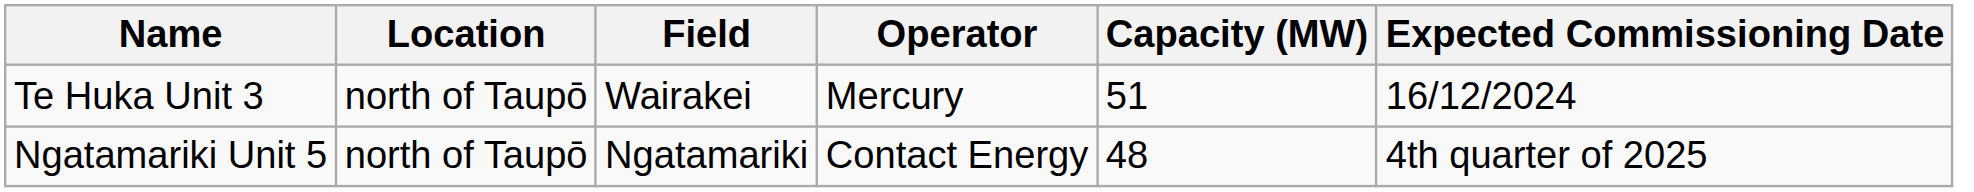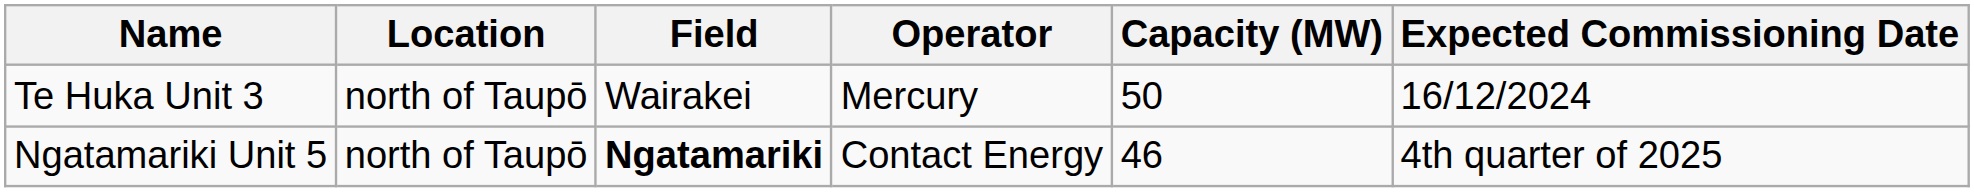Te Huka Unit 3 | Capacity (MW): 51 -> 50
Ngatamariki Unit 5 | Field: normal -> bold
Ngatamariki Unit 5 | Capacity (MW): 48 -> 46
